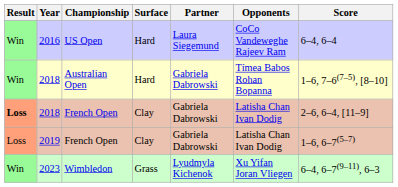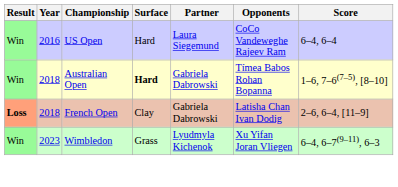2018 / Australian Open | Surface: normal -> bold
- row: Loss | 2019 | French Open | Clay | Gabriela Dabrowski | Latisha Chan Ivan Dodig | 1–6, 6–7(5–7)
